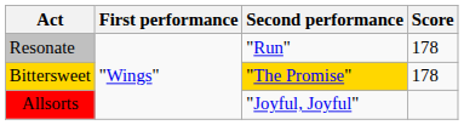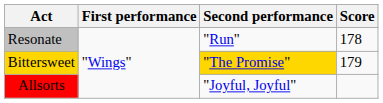Bittersweet | Score: 178 -> 179
